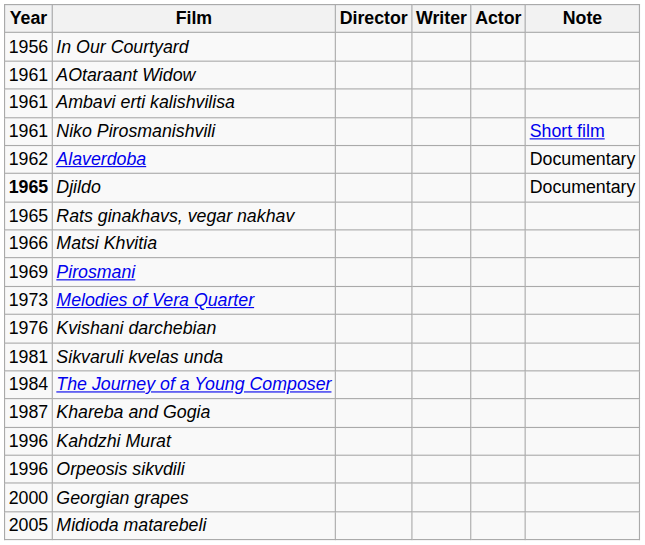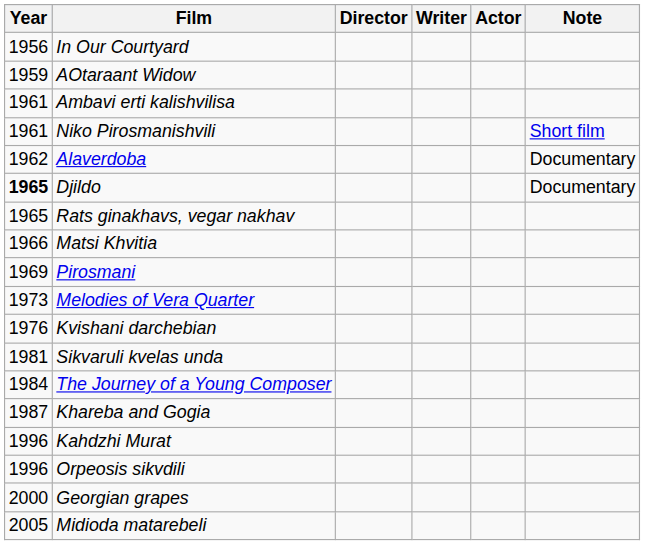AOtaraant Widow | Year: 1961 -> 1959
